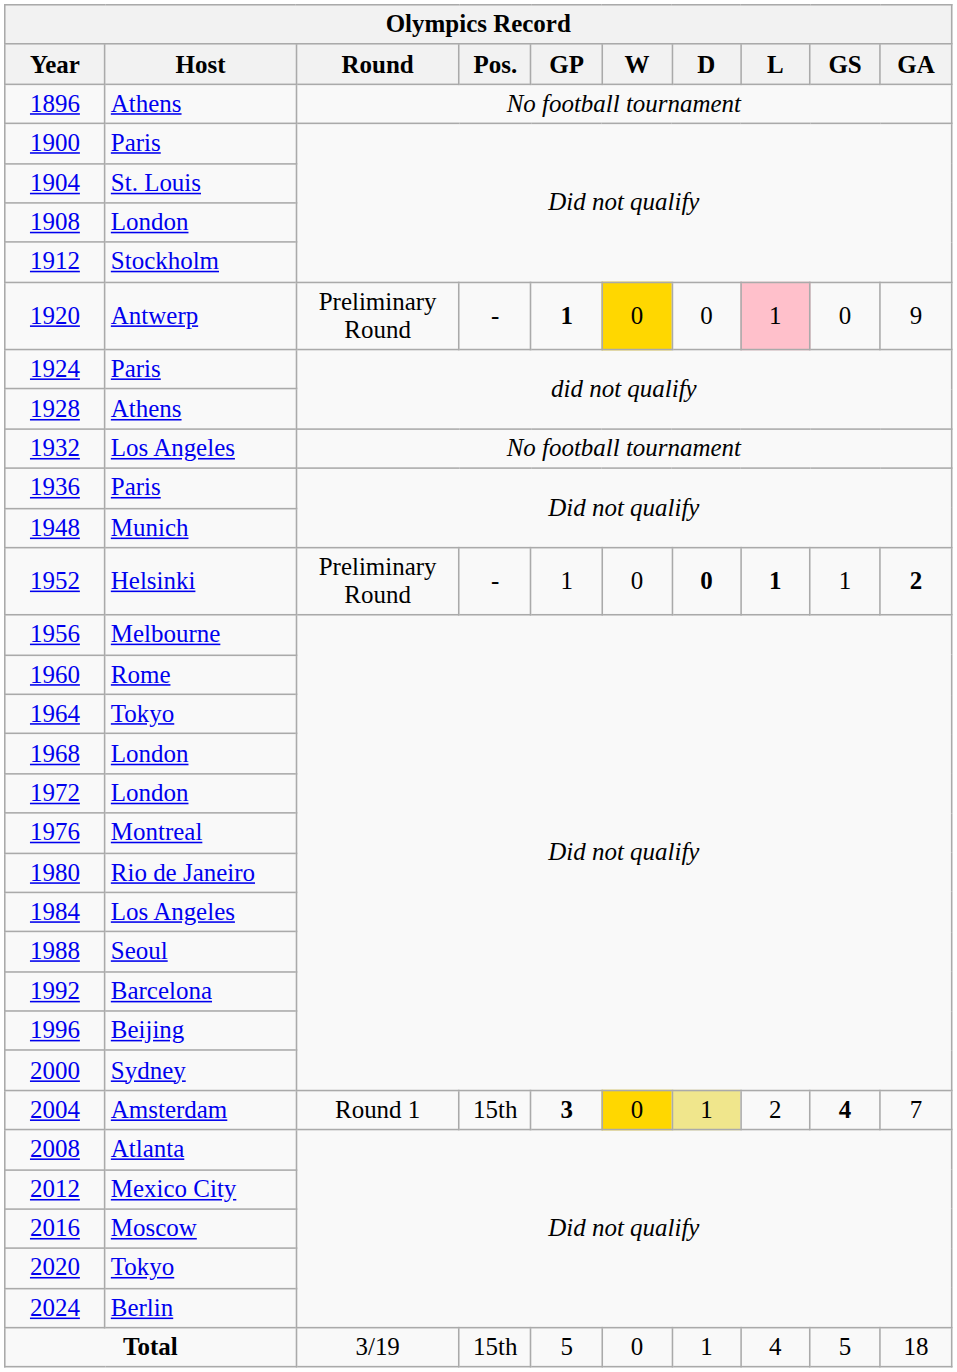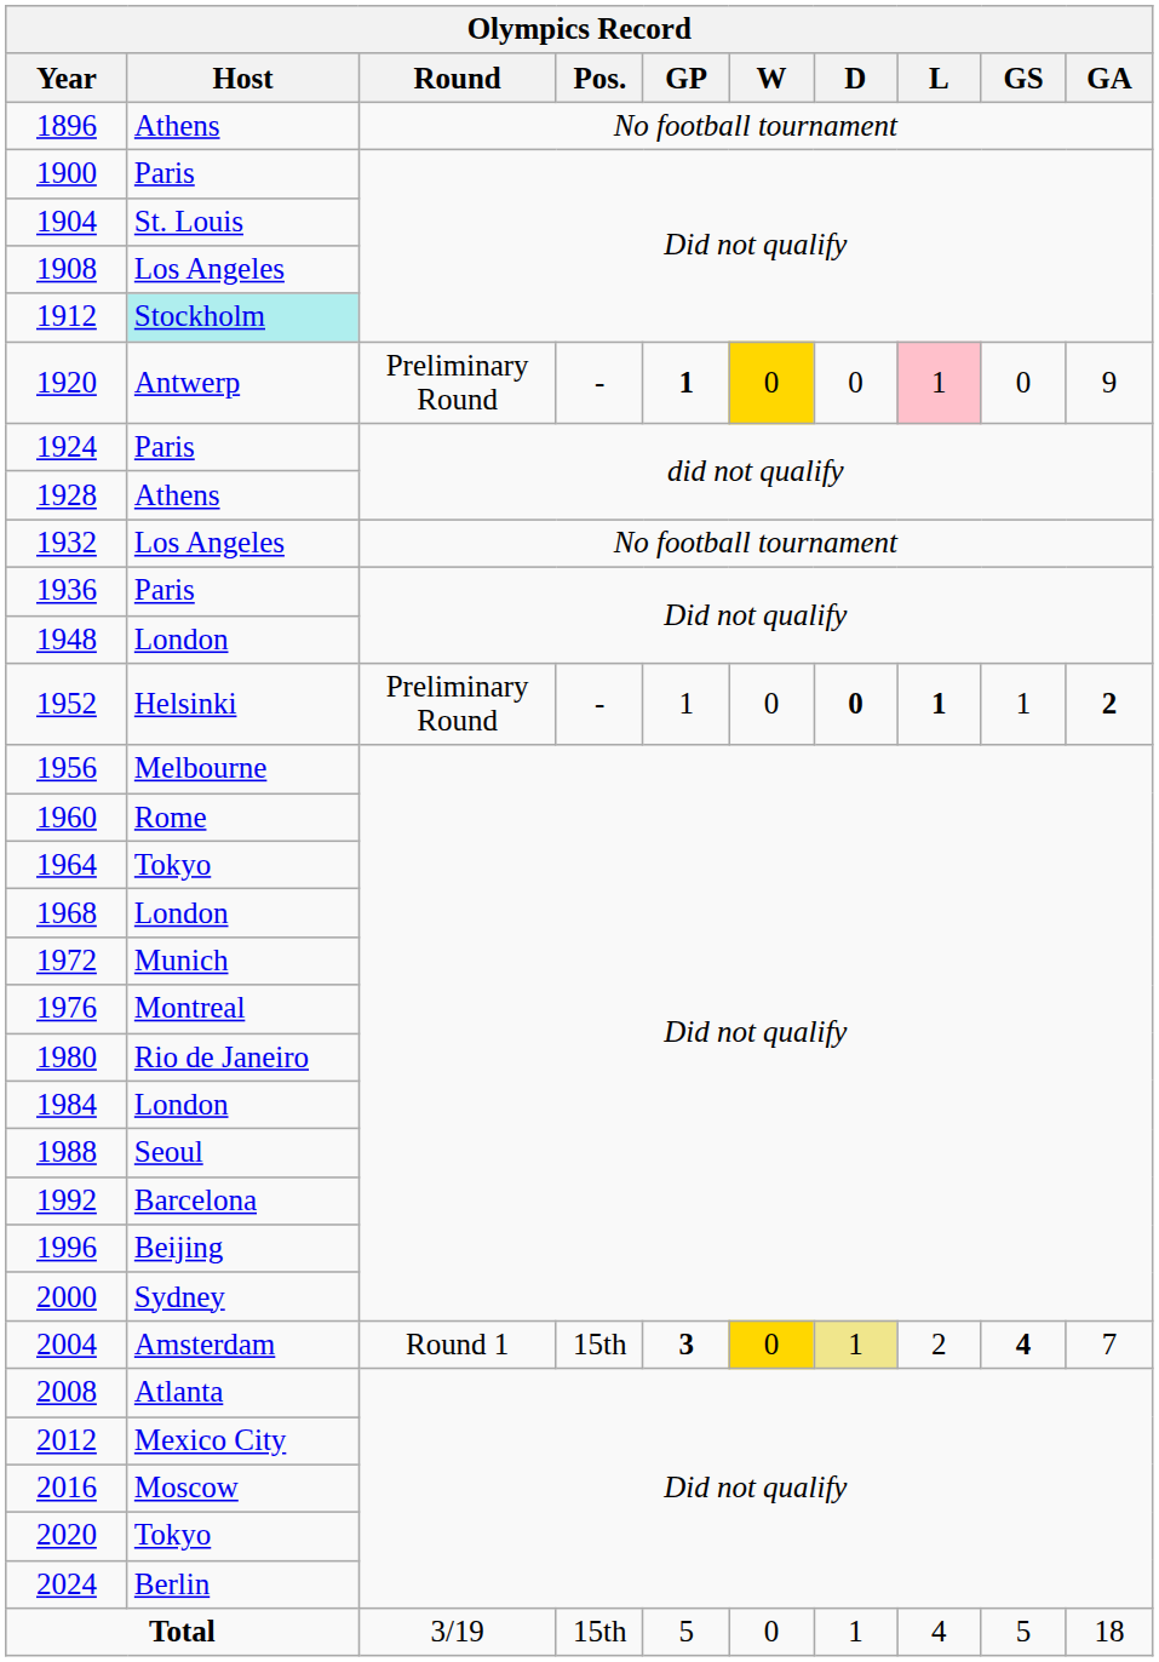1908 | Olympics Record / Host: London -> Los Angeles
1912 | Olympics Record / Host: no background -> paleturquoise background
1948 | Olympics Record / Host: Munich -> London
1972 | Olympics Record / Host: London -> Munich
1984 | Olympics Record / Host: Los Angeles -> London
